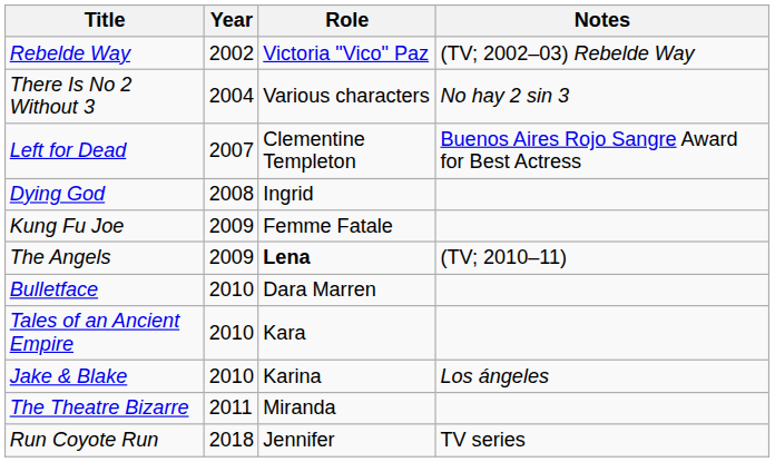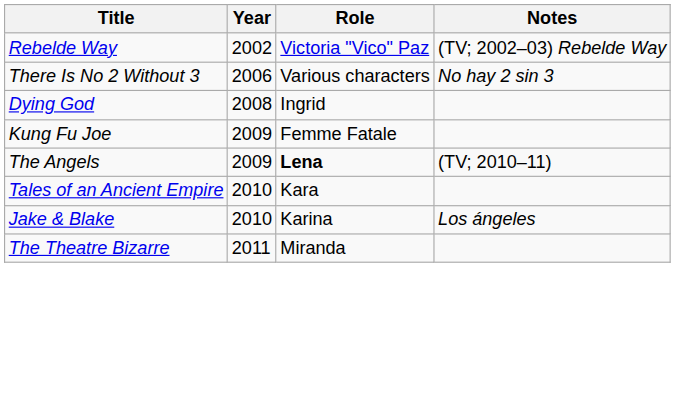There Is No 2 Without 3 | Year: 2004 -> 2006
- row: Left for Dead | 2007 | Clementine Templeton | Buenos Aires Rojo Sangre Award for Best Actress
- row: Bulletface | 2010 | Dara Marren
- row: Run Coyote Run | 2018 | Jennifer | TV series
